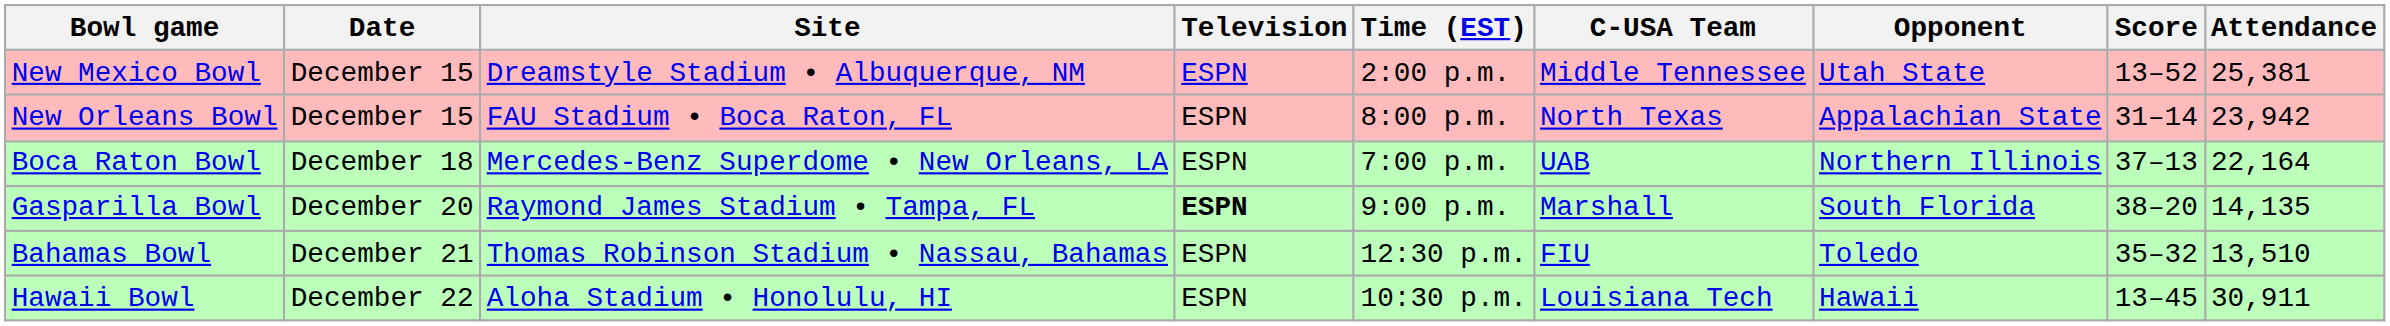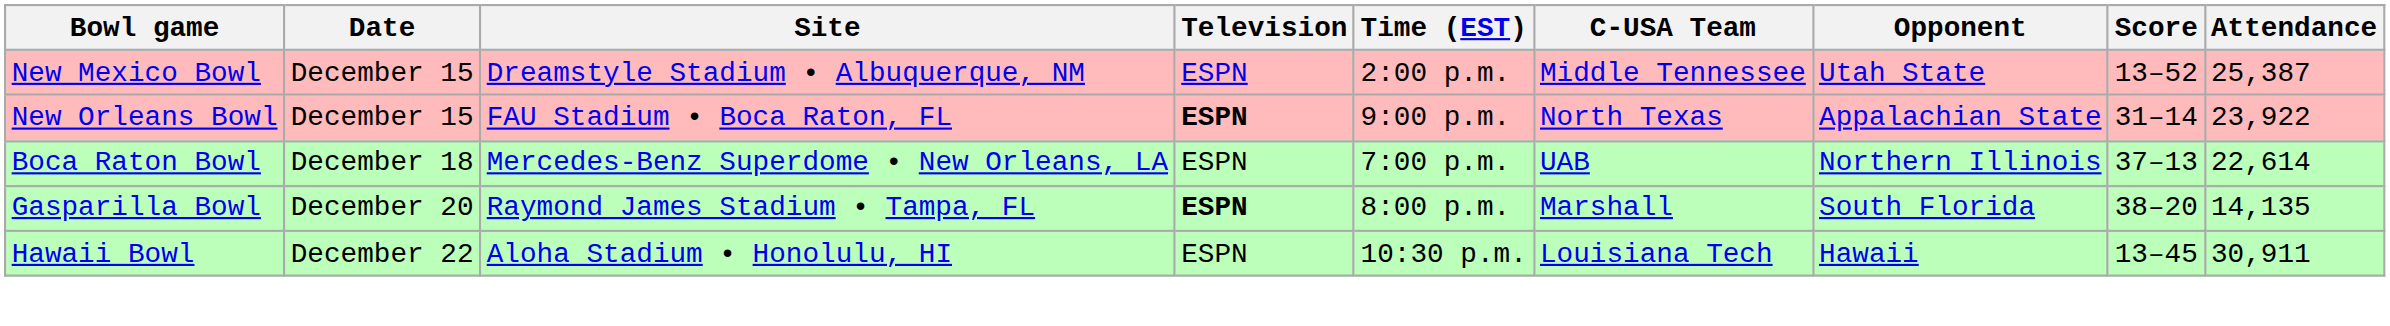New Mexico Bowl | Attendance: 25,381 -> 25,387
New Orleans Bowl | Television: normal -> bold
New Orleans Bowl | Time (EST): 8:00 p.m. -> 9:00 p.m.
New Orleans Bowl | Attendance: 23,942 -> 23,922
Boca Raton Bowl | Attendance: 22,164 -> 22,614
Gasparilla Bowl | Time (EST): 9:00 p.m. -> 8:00 p.m.
- row: Bahamas Bowl | December 21 | Thomas Robinson Stadium • Nassau, Bahamas | ESPN | 12:30 p.m. | FIU | Toledo | 35–32 | 13,510
